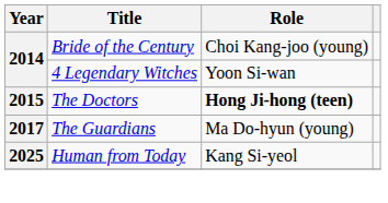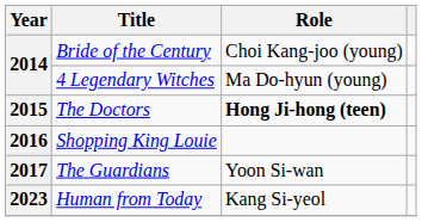4 Legendary Witches | Role: Yoon Si-wan -> Ma Do-hyun (young)
+ row: 2016 | Shopping King Louie
The Guardians | Role: Ma Do-hyun (young) -> Yoon Si-wan
Human from Today | Year: 2025 -> 2023
